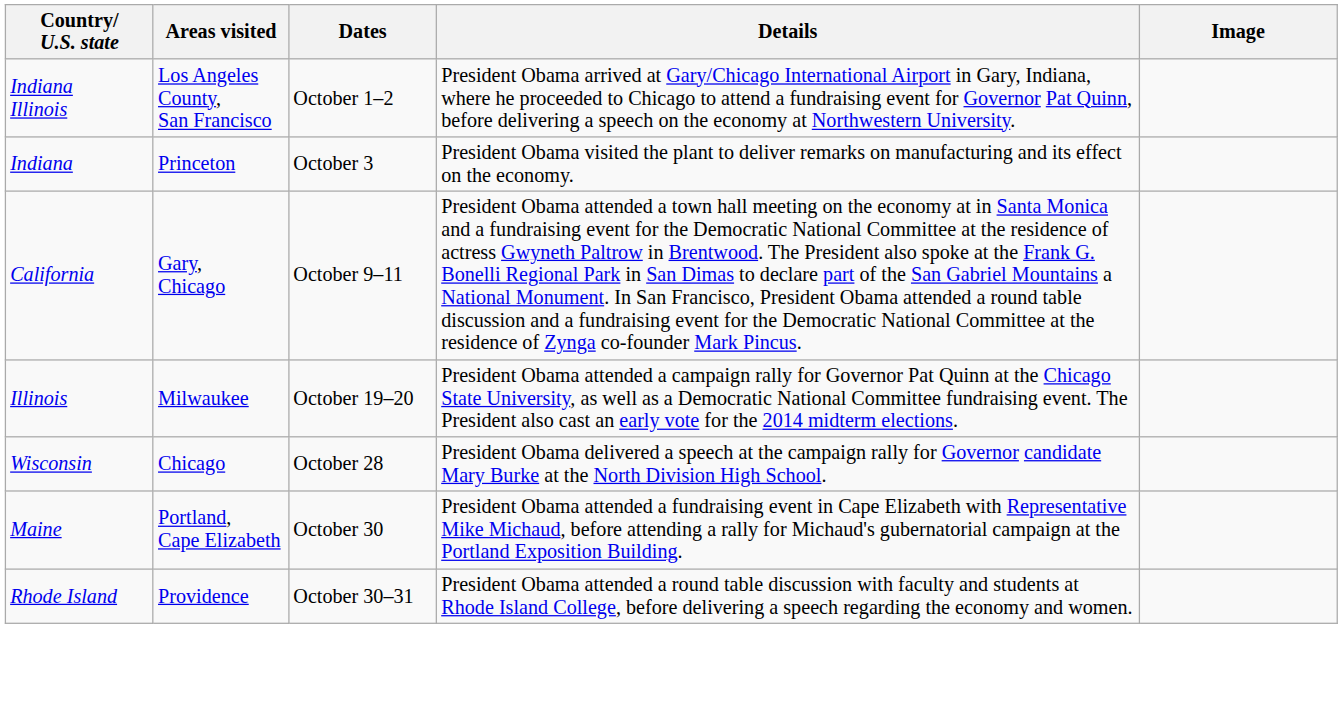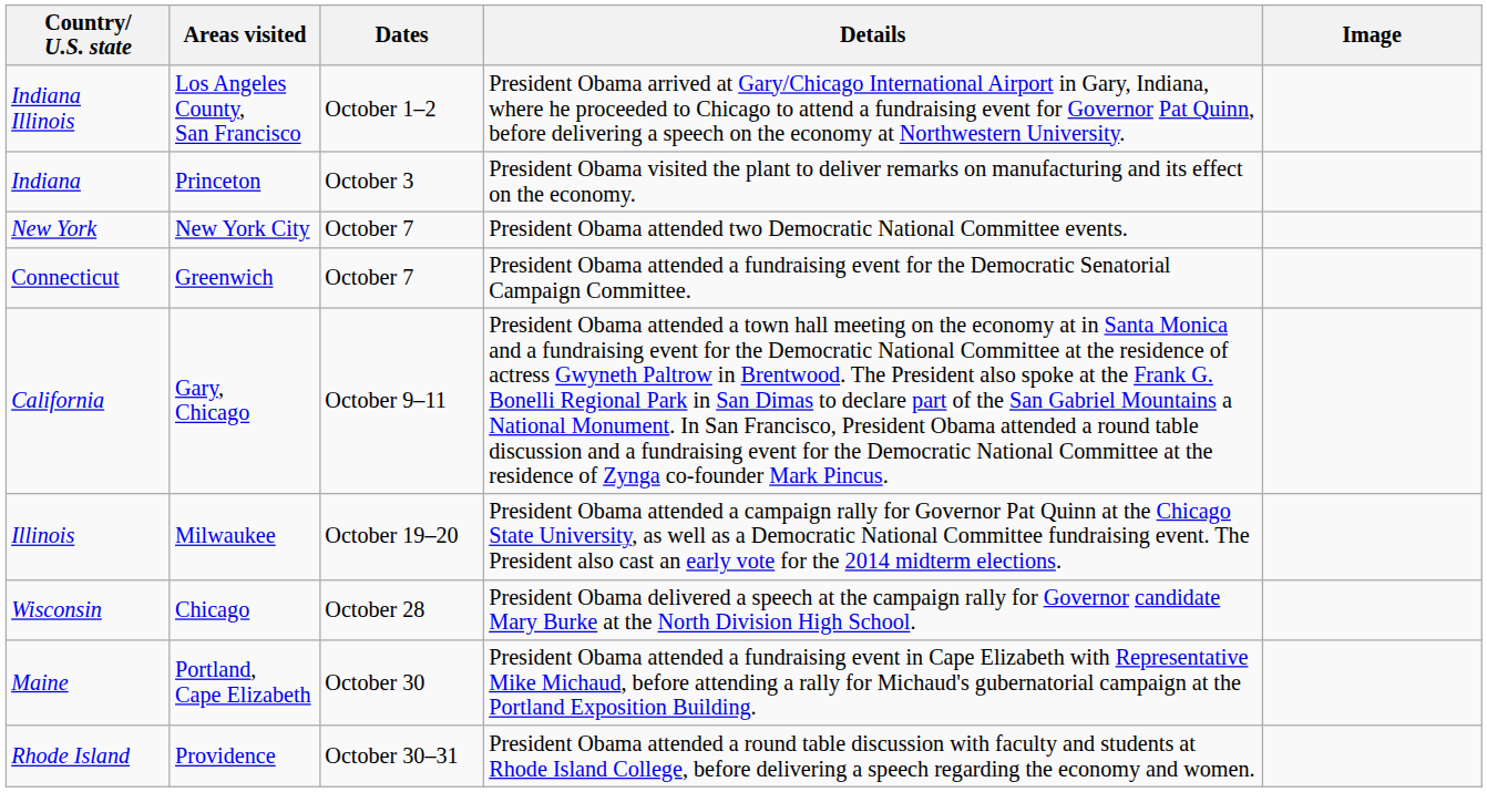+ row: New York | New York City | October 7 | President Obama attended two Democratic National Committee events.
+ row: Connecticut | Greenwich | October 7 | President Obama attended a fundraising event for the Democratic Senatorial Campaign Committee.
